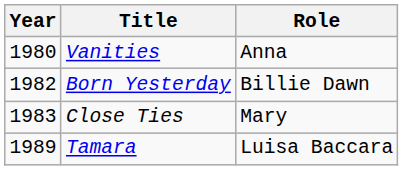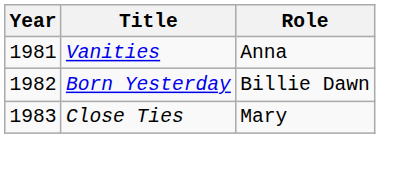Vanities | Year: 1980 -> 1981
- row: 1989 | Tamara | Luisa Baccara
